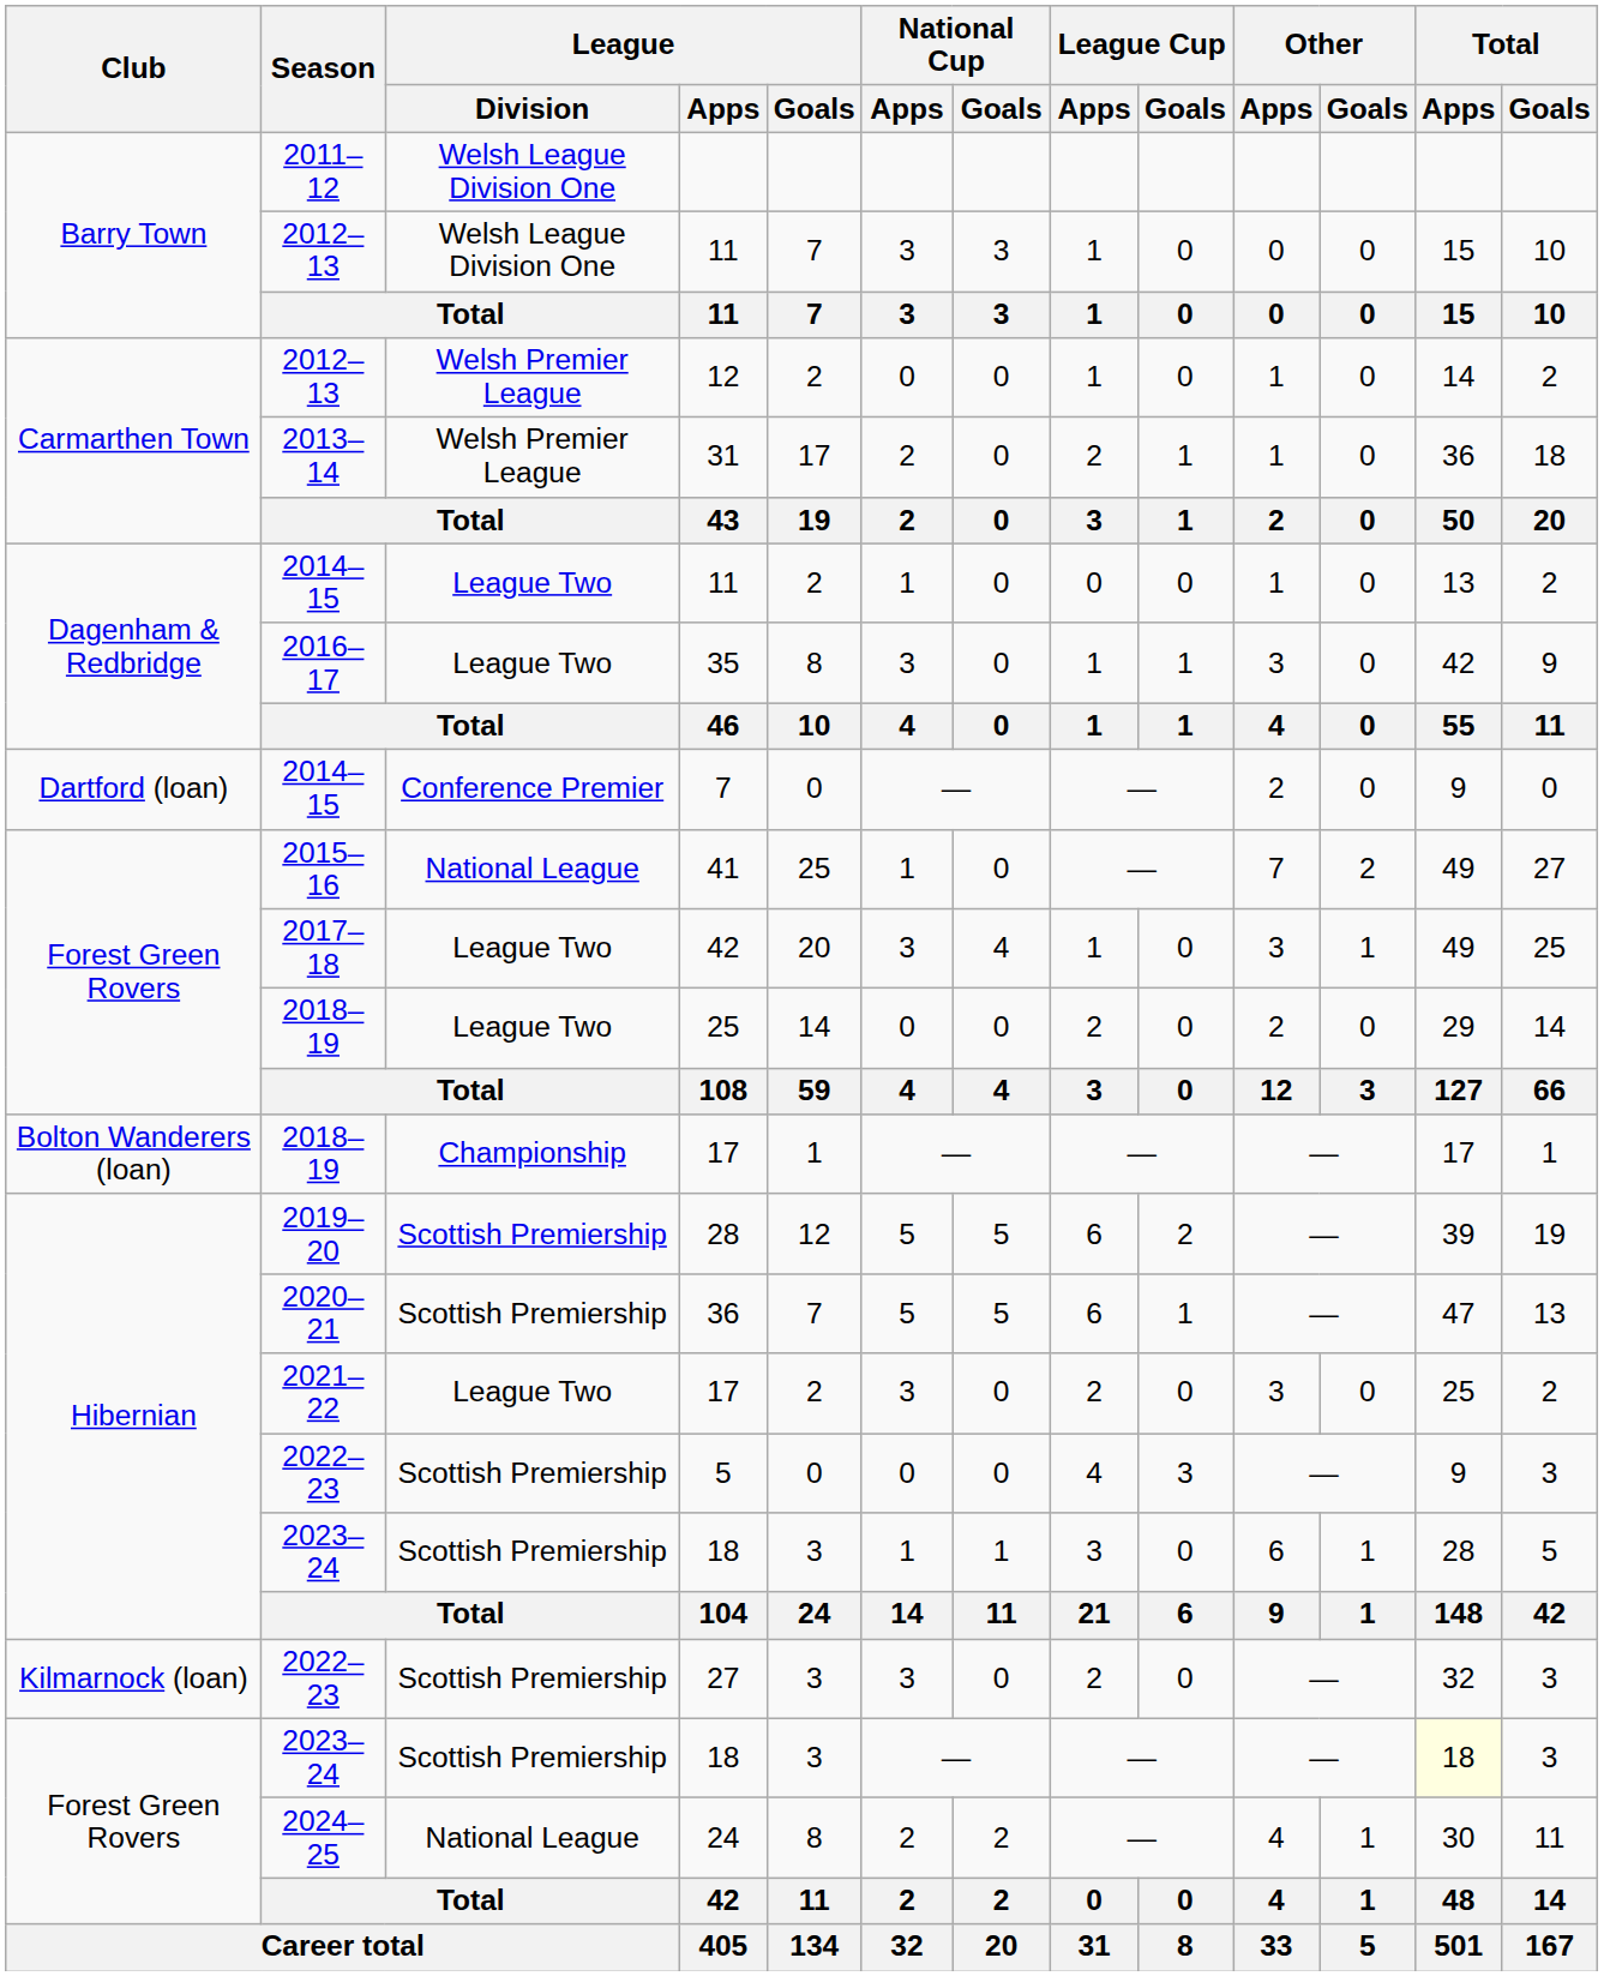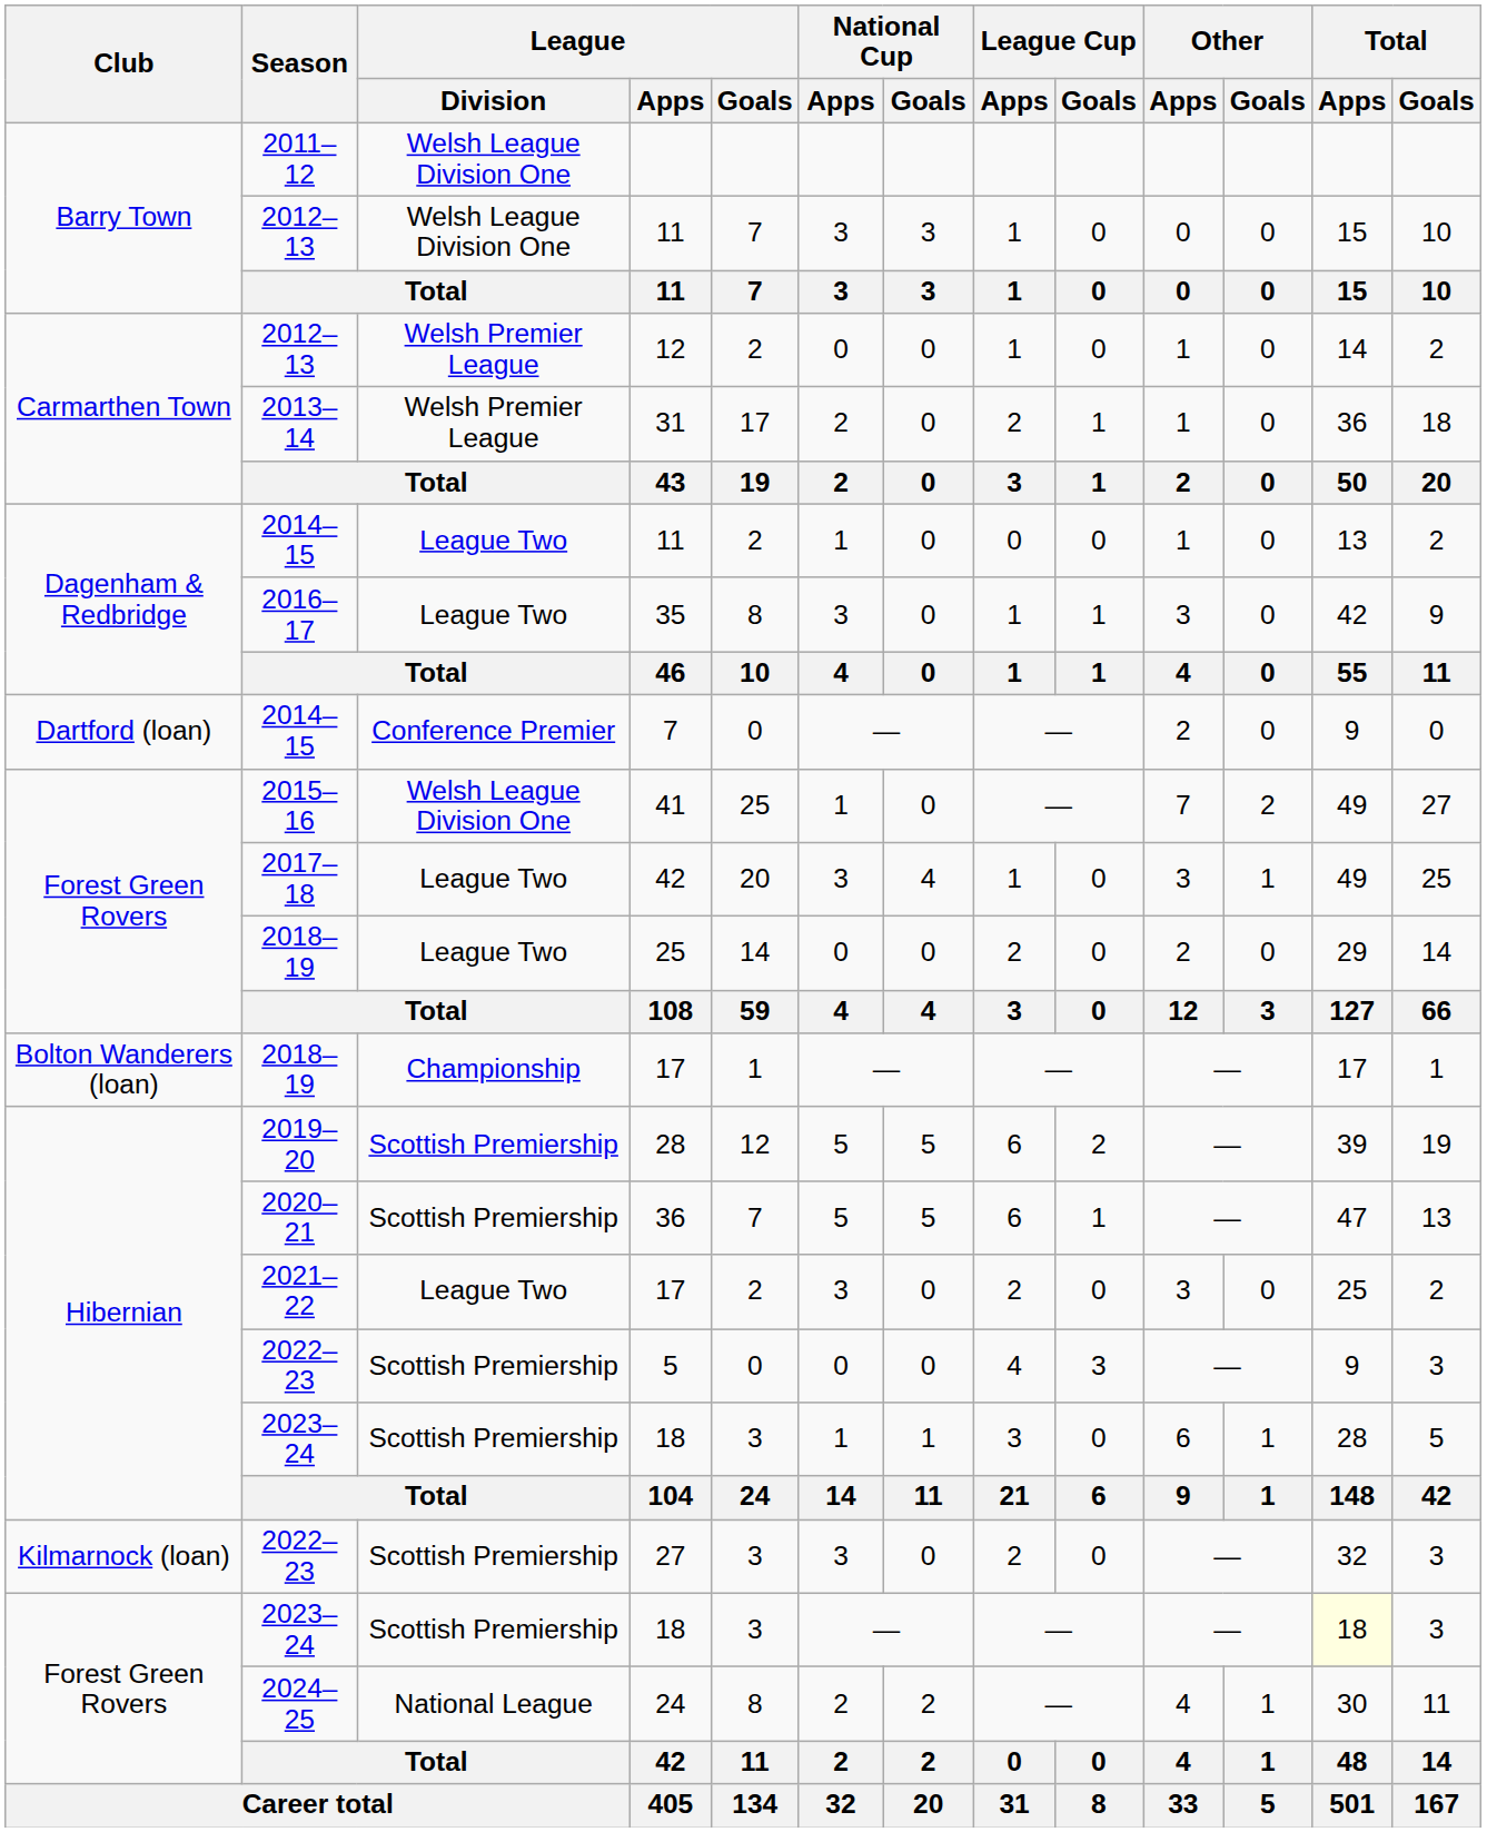41 | League / Division: National League -> Welsh League Division One
